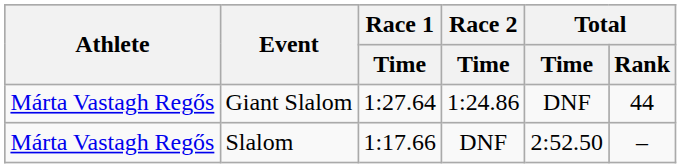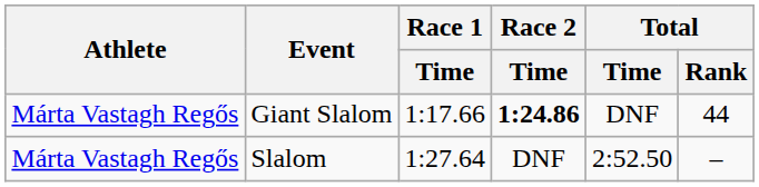Giant Slalom | Race 1 / Time: 1:27.64 -> 1:17.66
Giant Slalom | Race 2 / Time: normal -> bold
Slalom | Race 1 / Time: 1:17.66 -> 1:27.64
